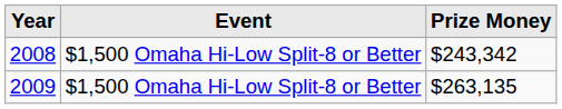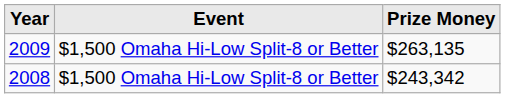rows swapped: 2008 <-> 2009
